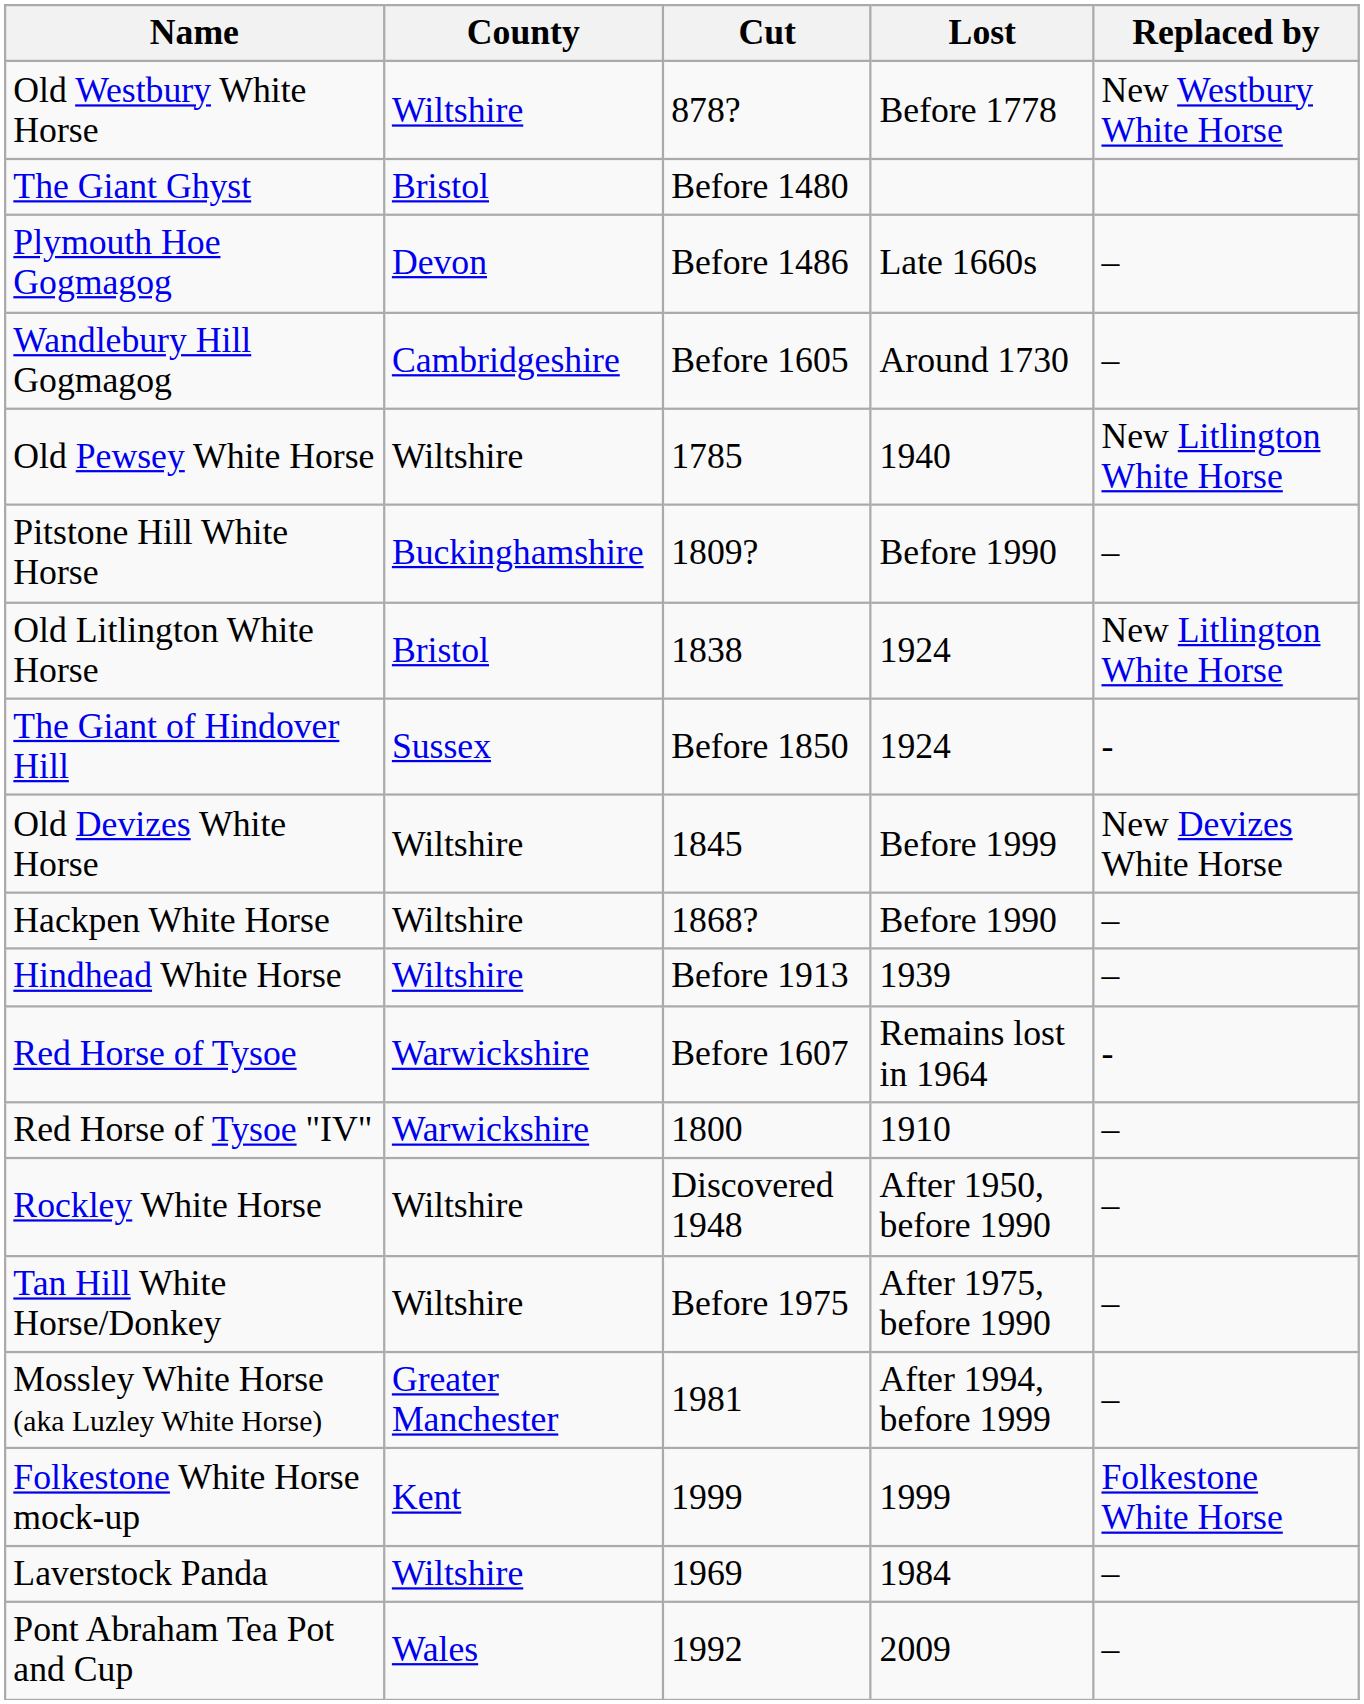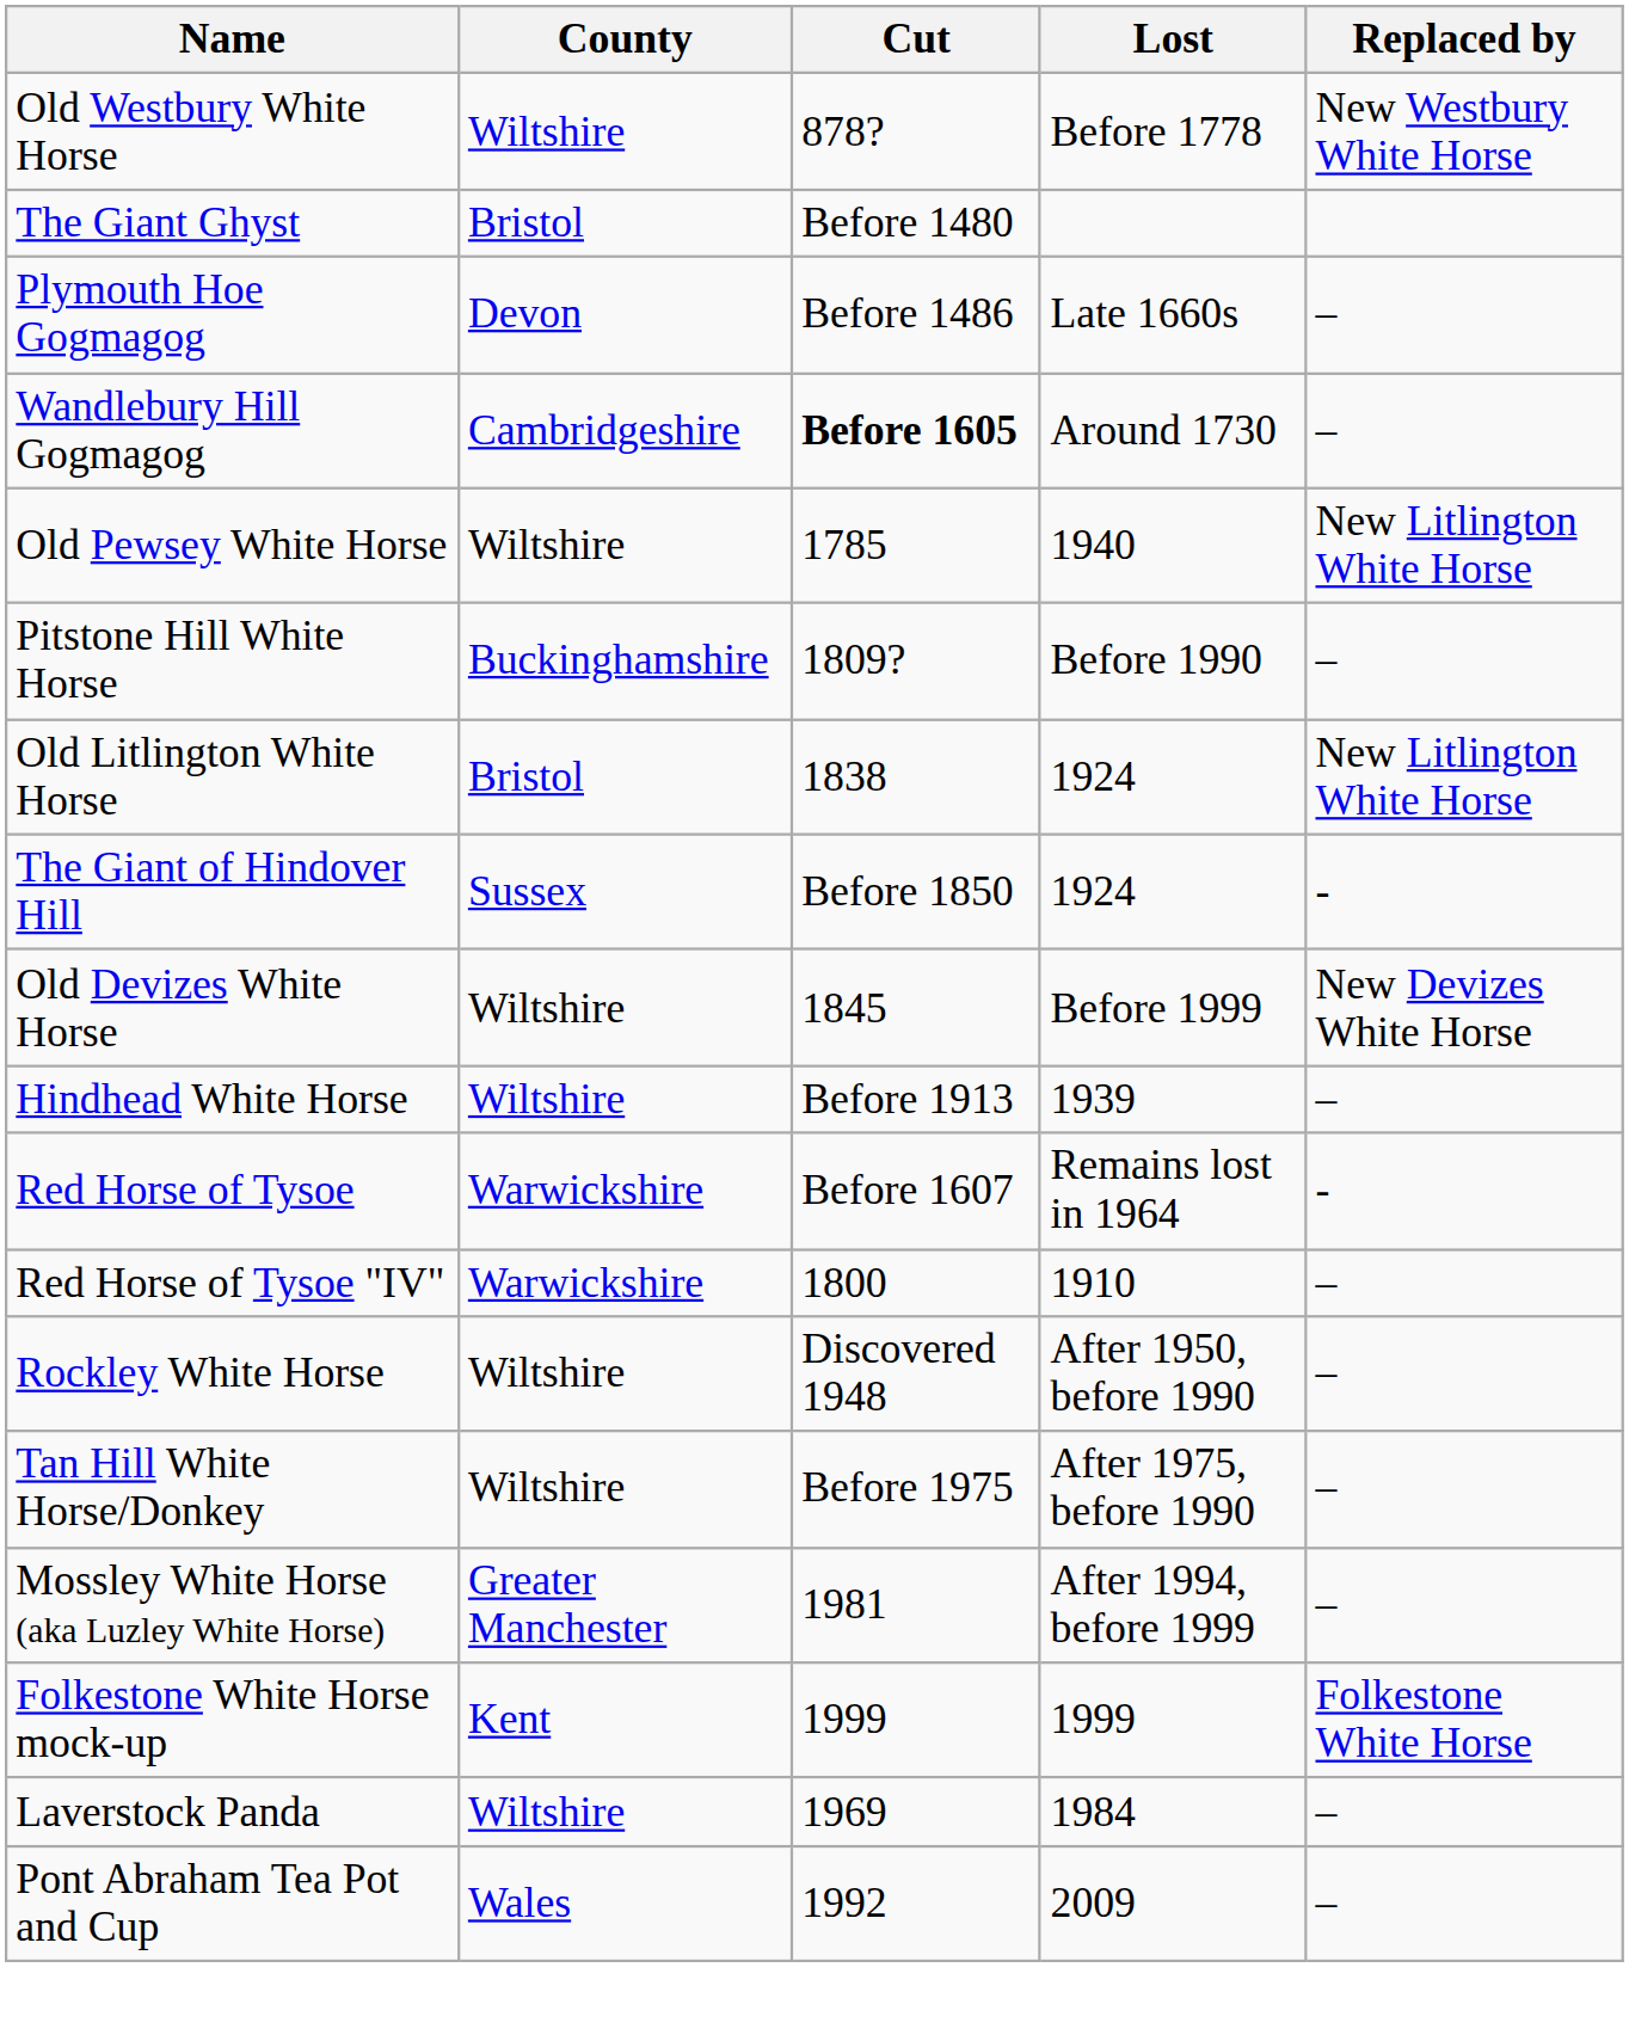Wandlebury Hill Gogmagog | Cut: normal -> bold
- row: Hackpen White Horse | Wiltshire | 1868? | Before 1990 | –
